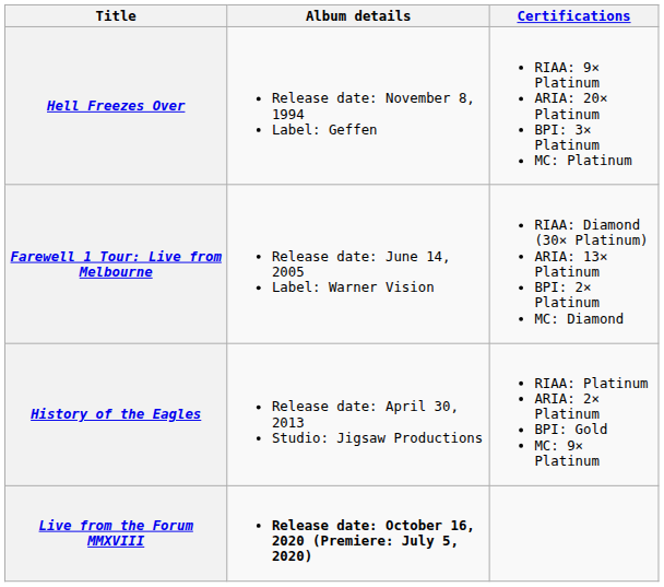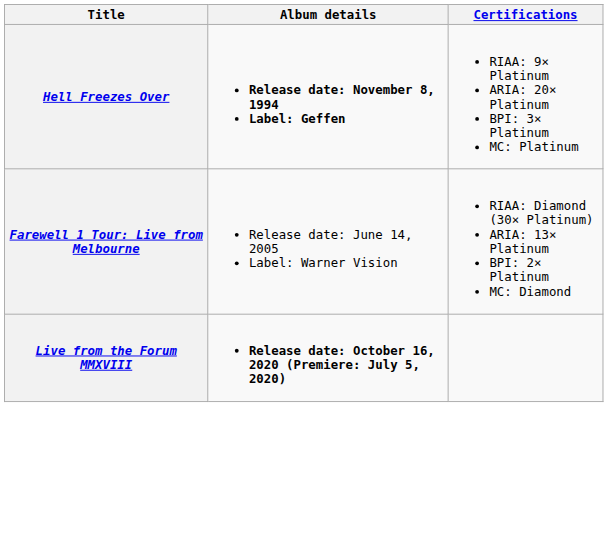Hell Freezes Over | Album details: normal -> bold
- row: History of the Eagles | Release date: April 30, 2013 Studio: Jigsaw Productions | RIAA: Platinum ARIA: 2× Platinum BPI: Gold MC: 9× Platinum
